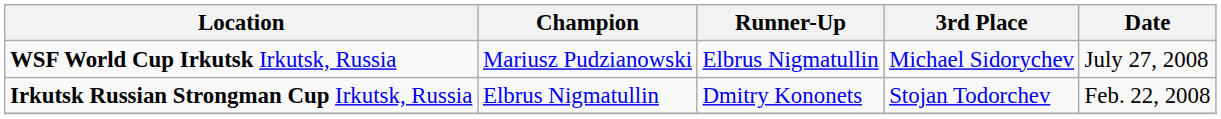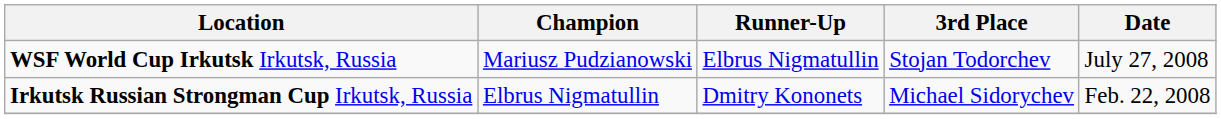WSF World Cup Irkutsk Irkutsk, Russia | 3rd Place: Michael Sidorychev -> Stojan Todorchev
Irkutsk Russian Strongman Cup Irkutsk, Russia | 3rd Place: Stojan Todorchev -> Michael Sidorychev
